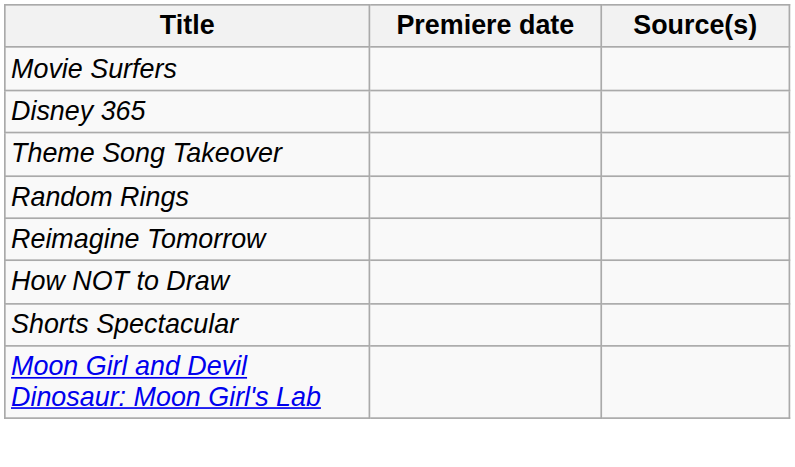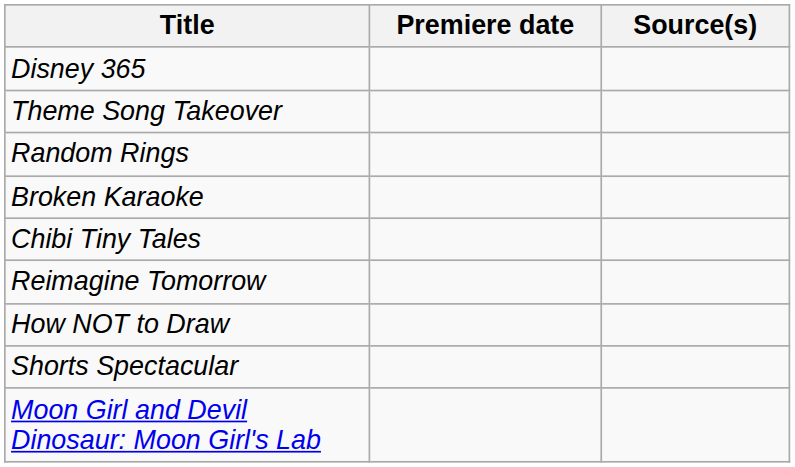- row: Movie Surfers
+ row: Broken Karaoke
+ row: Chibi Tiny Tales
